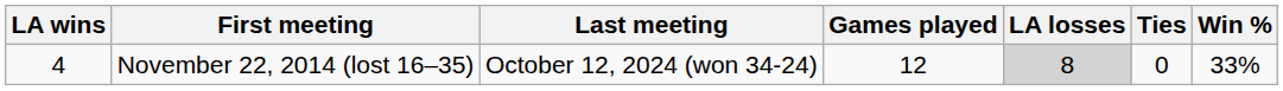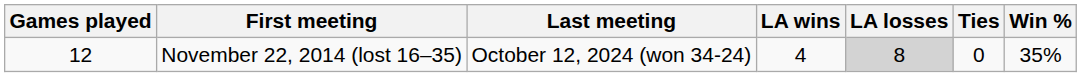columns swapped: Games played <-> LA wins
November 22, 2014 (lost 16–35) | Win %: 33% -> 35%
